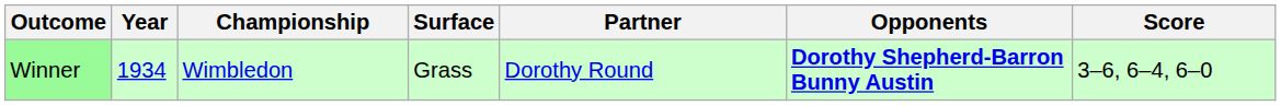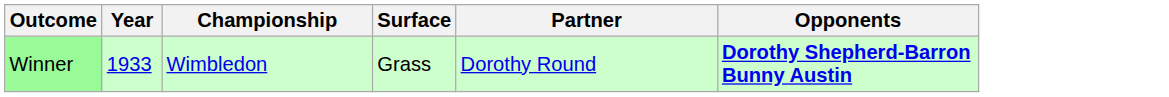- column: Score | 3–6, 6–4, 6–0
Winner | Year: 1934 -> 1933
